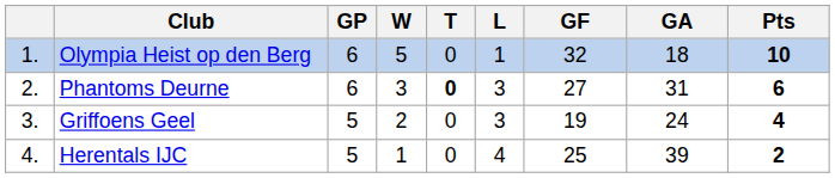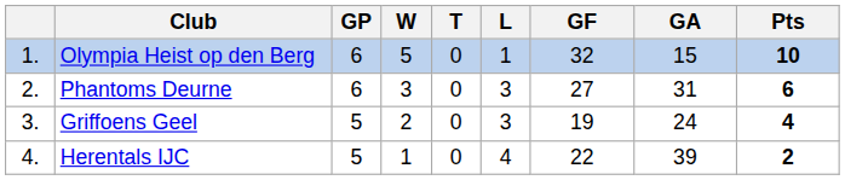Olympia Heist op den Berg | GA: 18 -> 15
Phantoms Deurne | T: bold -> normal
Herentals IJC | GF: 25 -> 22
